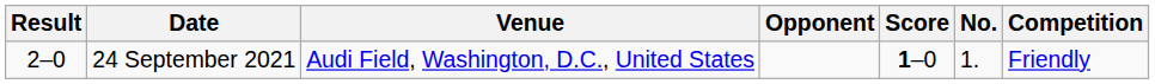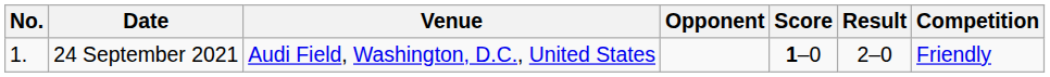columns swapped: No. <-> Result
